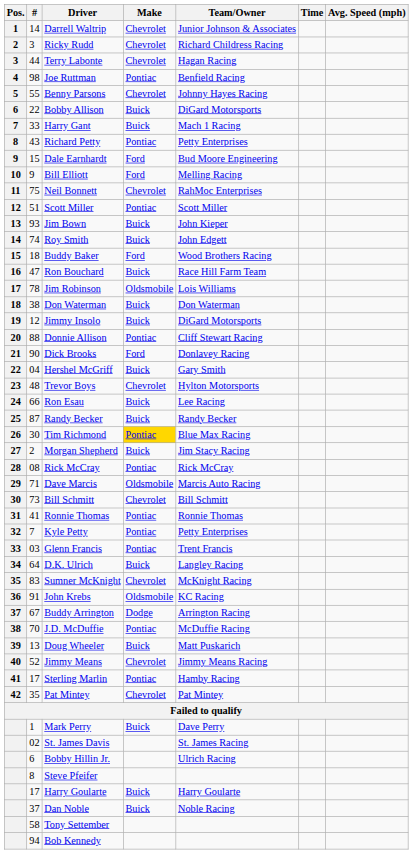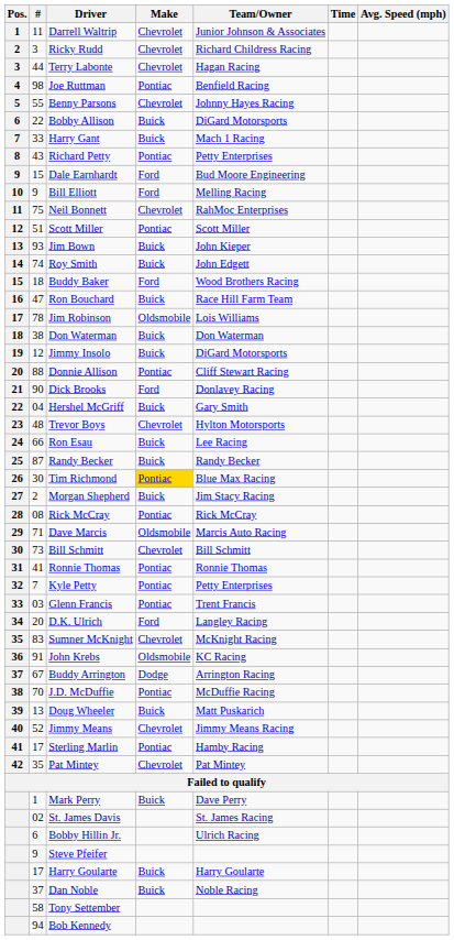Darrell Waltrip | #: 14 -> 11
D.K. Ulrich | #: 64 -> 20
D.K. Ulrich | Make: Buick -> Ford
Steve Pfeifer | #: 8 -> 9
